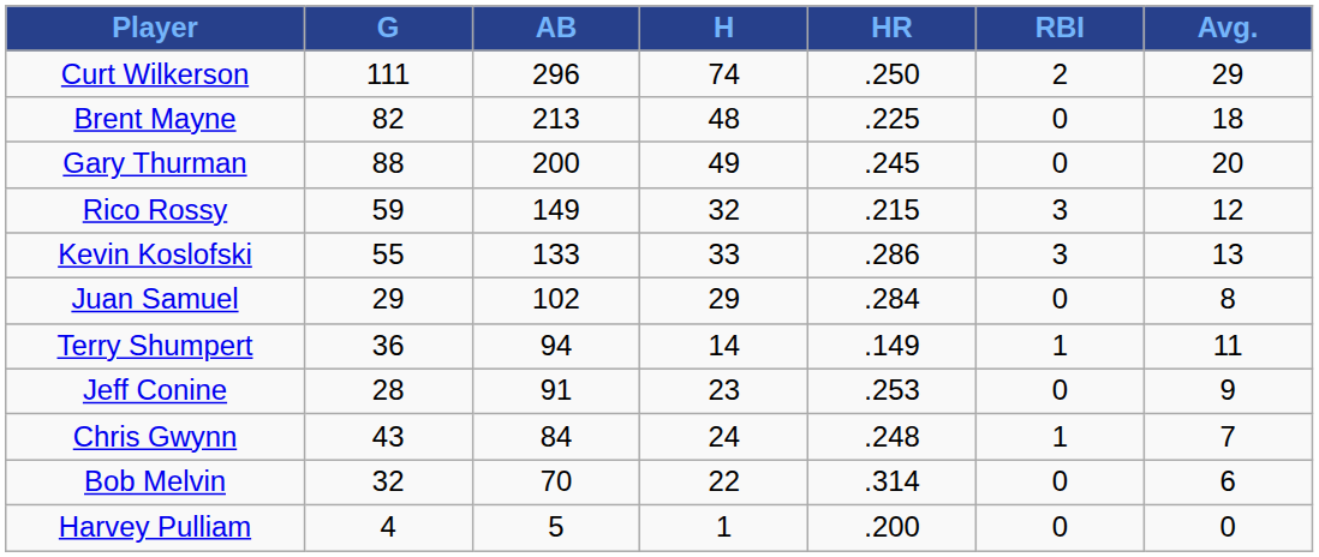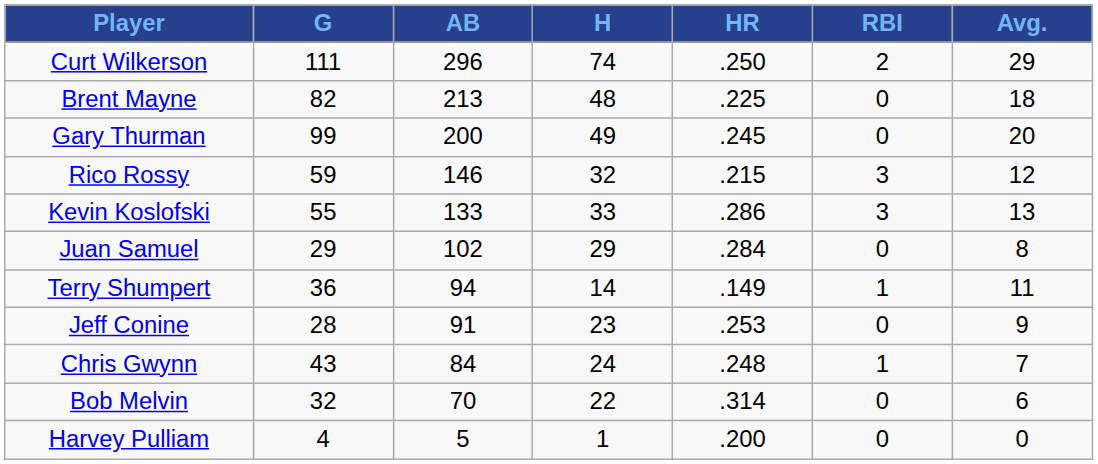Gary Thurman | G: 88 -> 99
Rico Rossy | AB: 149 -> 146
